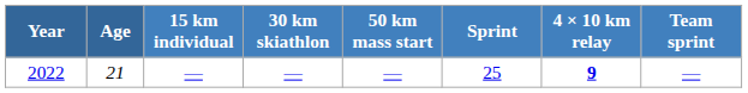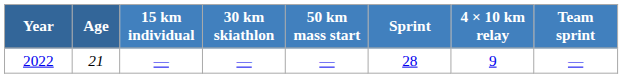2022 | Sprint: 25 -> 28
2022 | 4 × 10 km relay: bold -> normal
